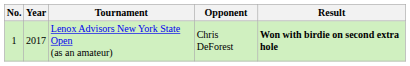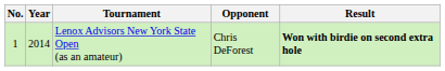Lenox Advisors New York State Open (as an amateur) | Year: 2017 -> 2014
